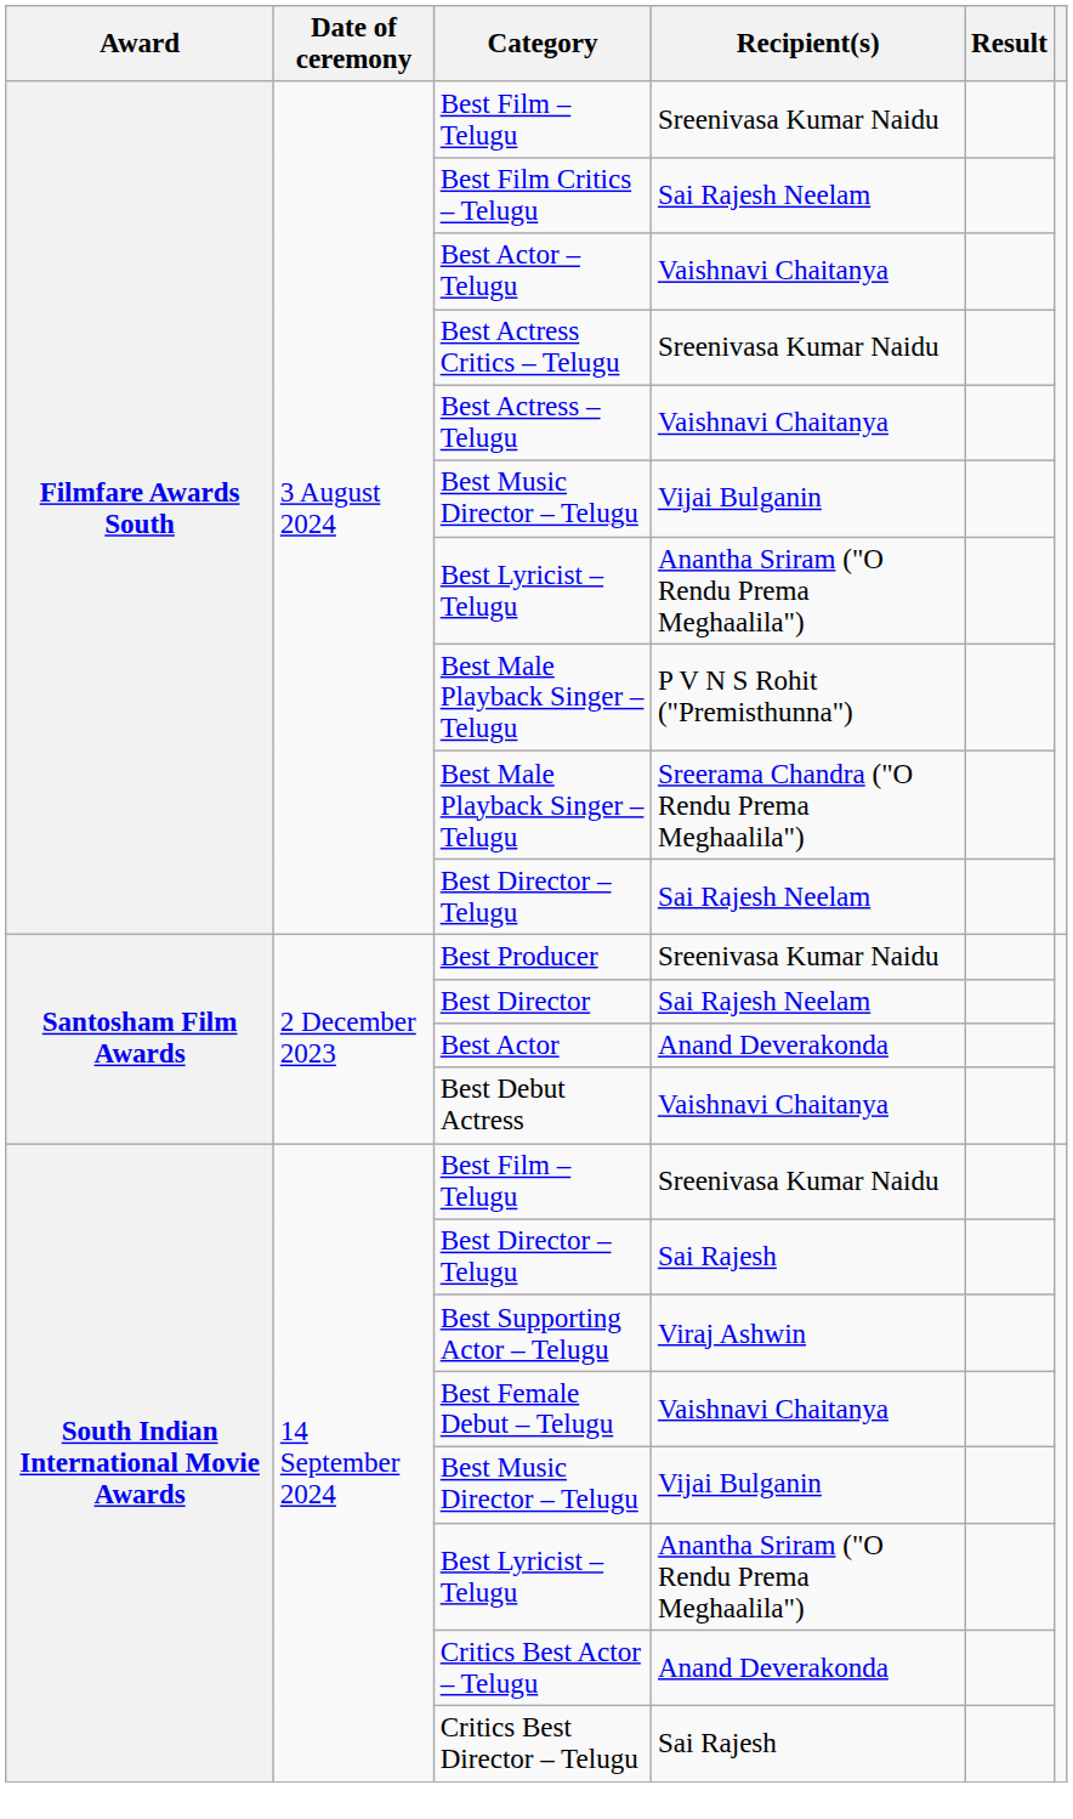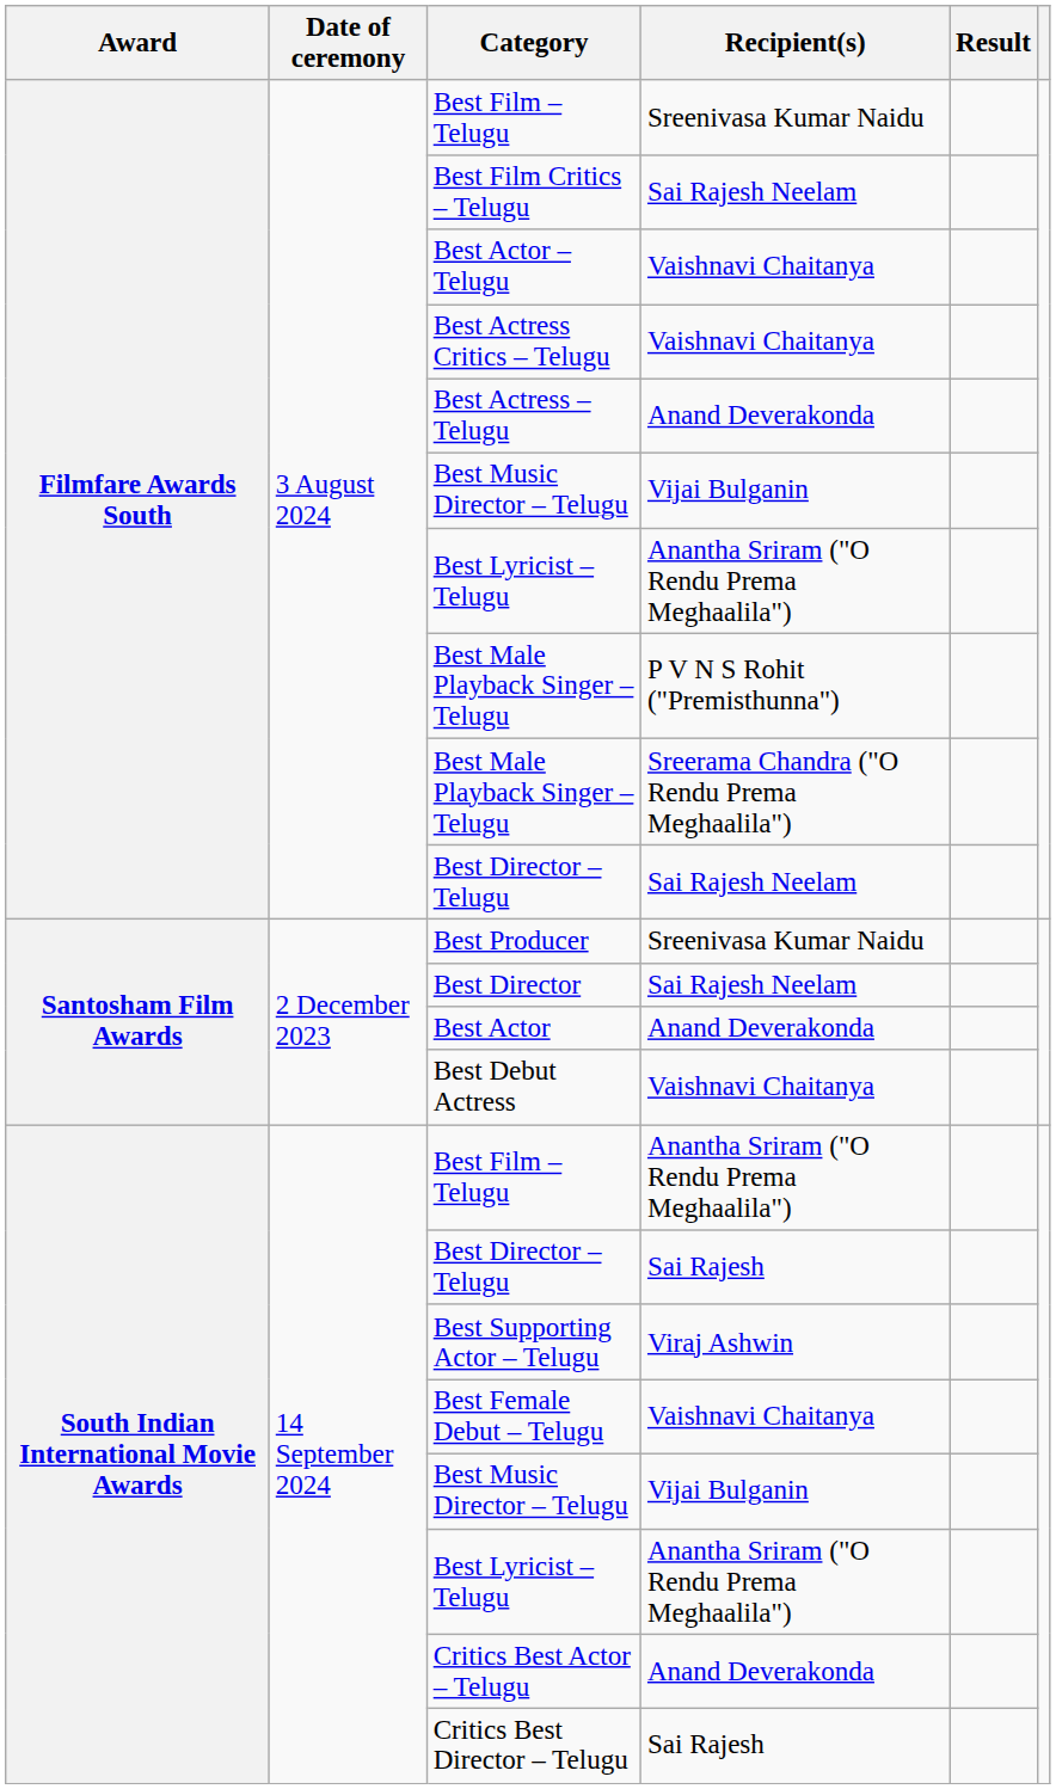Best Actress Critics – Telugu | Recipient(s): Sreenivasa Kumar Naidu -> Vaishnavi Chaitanya
Best Actress – Telugu | Recipient(s): Vaishnavi Chaitanya -> Anand Deverakonda
South Indian International Movie Awards / Best Film – Telugu | Recipient(s): Sreenivasa Kumar Naidu -> Anantha Sriram ("O Rendu Prema Meghaalila")
